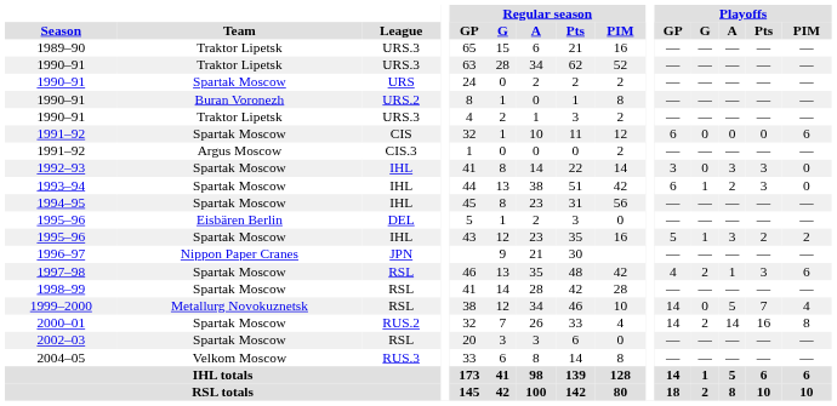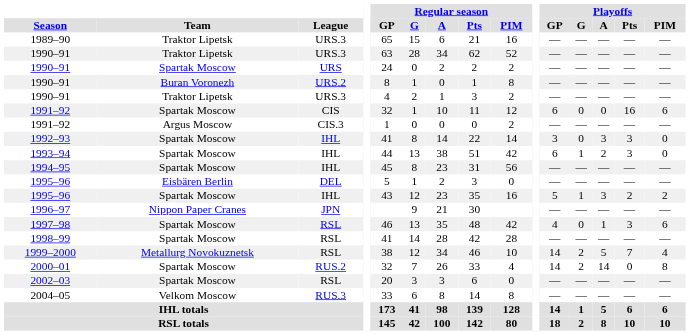1991–92 / CIS | Playoffs / Pts: 0 -> 16
1997–98 | Playoffs / G: 2 -> 0
1999–2000 | Playoffs / G: 0 -> 2
2000–01 | Playoffs / Pts: 16 -> 0
